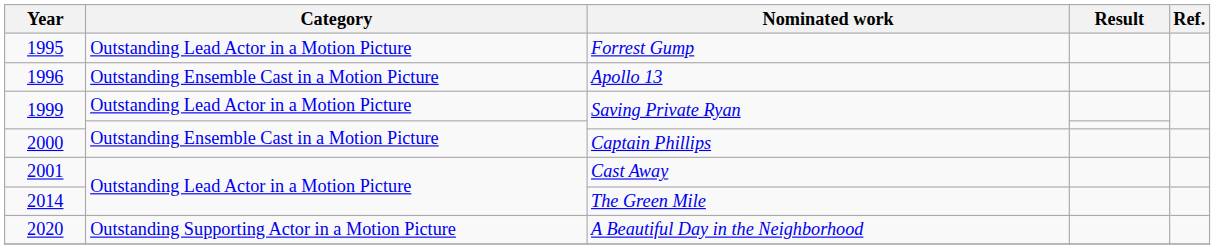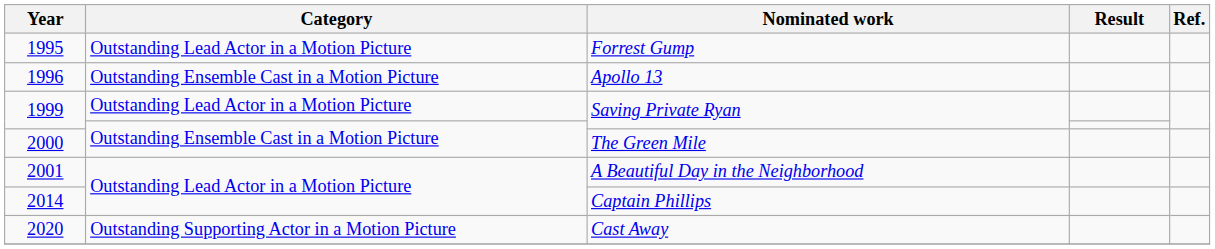2000 | Nominated work: Captain Phillips -> The Green Mile
2001 | Nominated work: Cast Away -> A Beautiful Day in the Neighborhood
2014 | Nominated work: The Green Mile -> Captain Phillips
2020 | Nominated work: A Beautiful Day in the Neighborhood -> Cast Away
